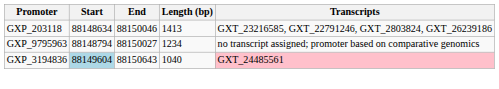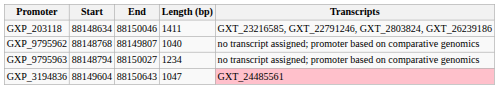GXP_203118 | Length (bp): 1413 -> 1411
+ row: GXP_9795962 | 88148768 | 88149807 | 1040 | no transcript assigned; promoter based on comparative genomics
GXP_3194836 | Start: lightblue background -> no background
GXP_3194836 | Length (bp): 1040 -> 1047
